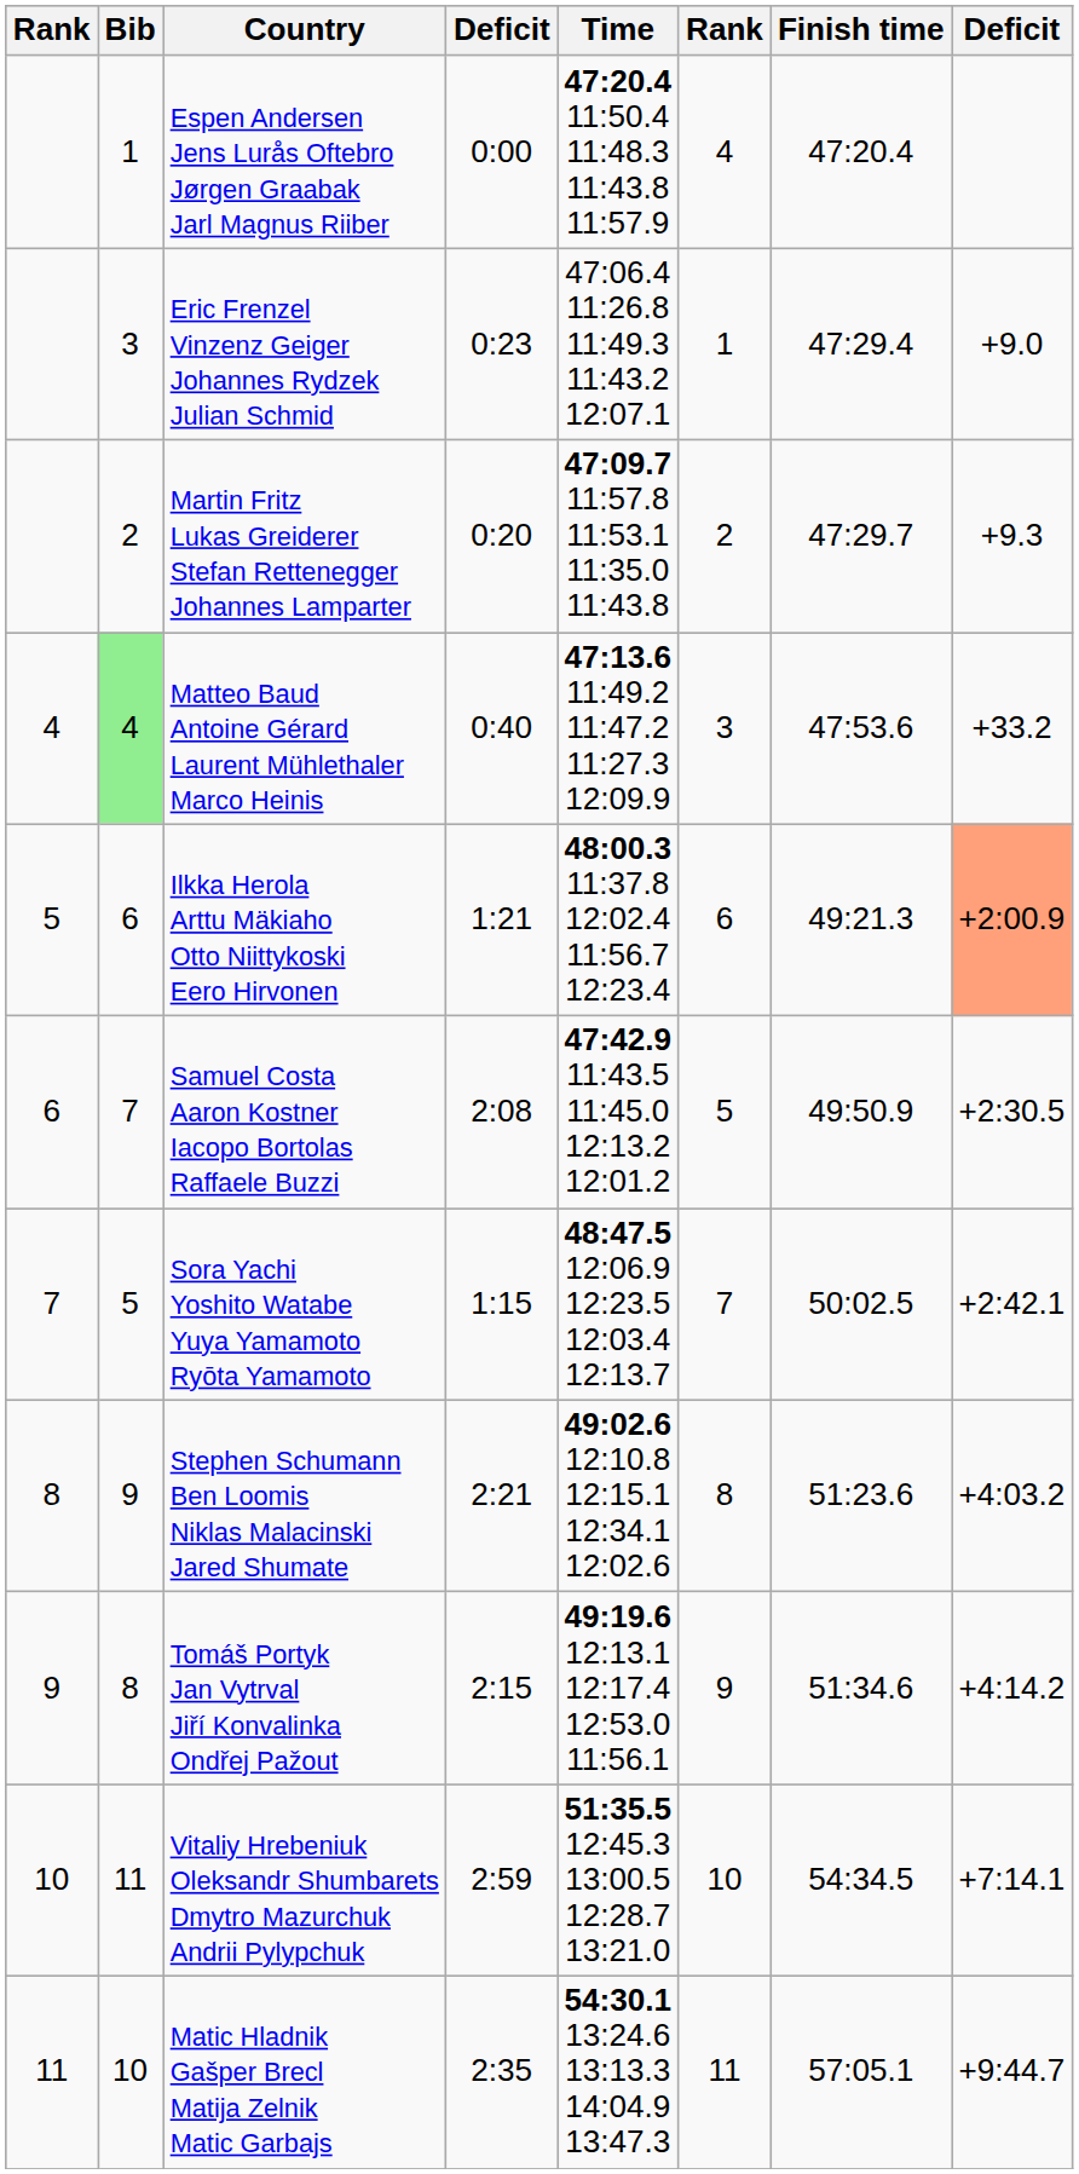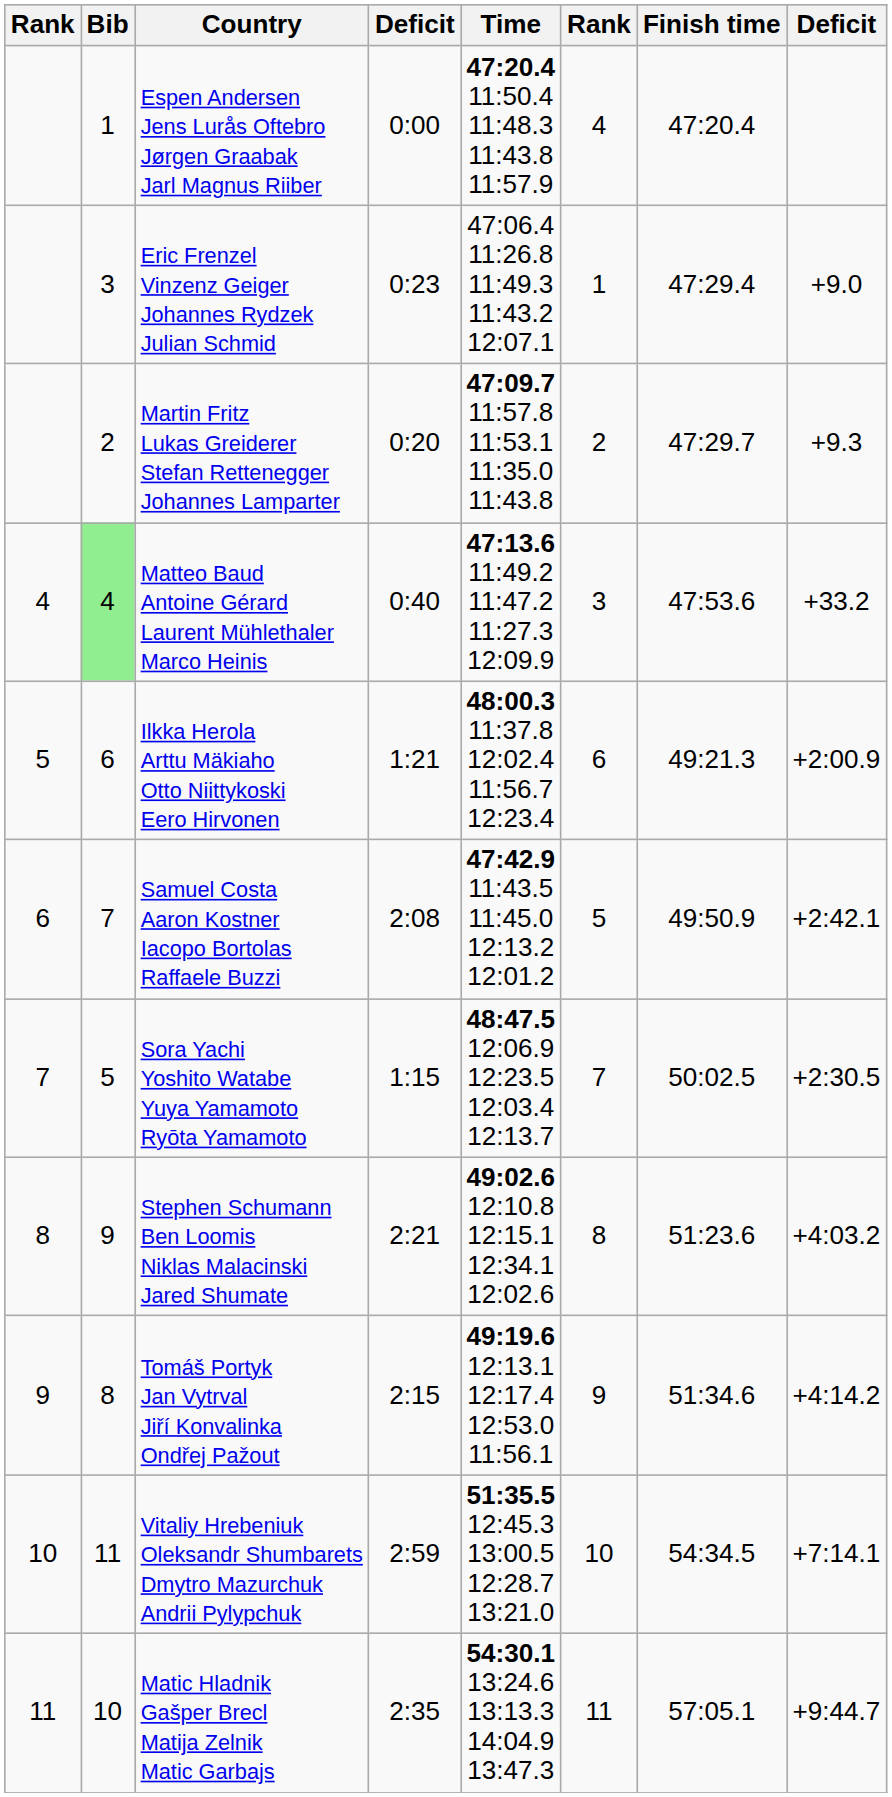Ilkka Herola Arttu Mäkiaho Otto Niittykoski Eero Hirvonen | column 8: lightsalmon background -> no background
Samuel Costa Aaron Kostner Iacopo Bortolas Raffaele Buzzi | column 8: +2:30.5 -> +2:42.1
Sora Yachi Yoshito Watabe Yuya Yamamoto Ryōta Yamamoto | column 8: +2:42.1 -> +2:30.5
